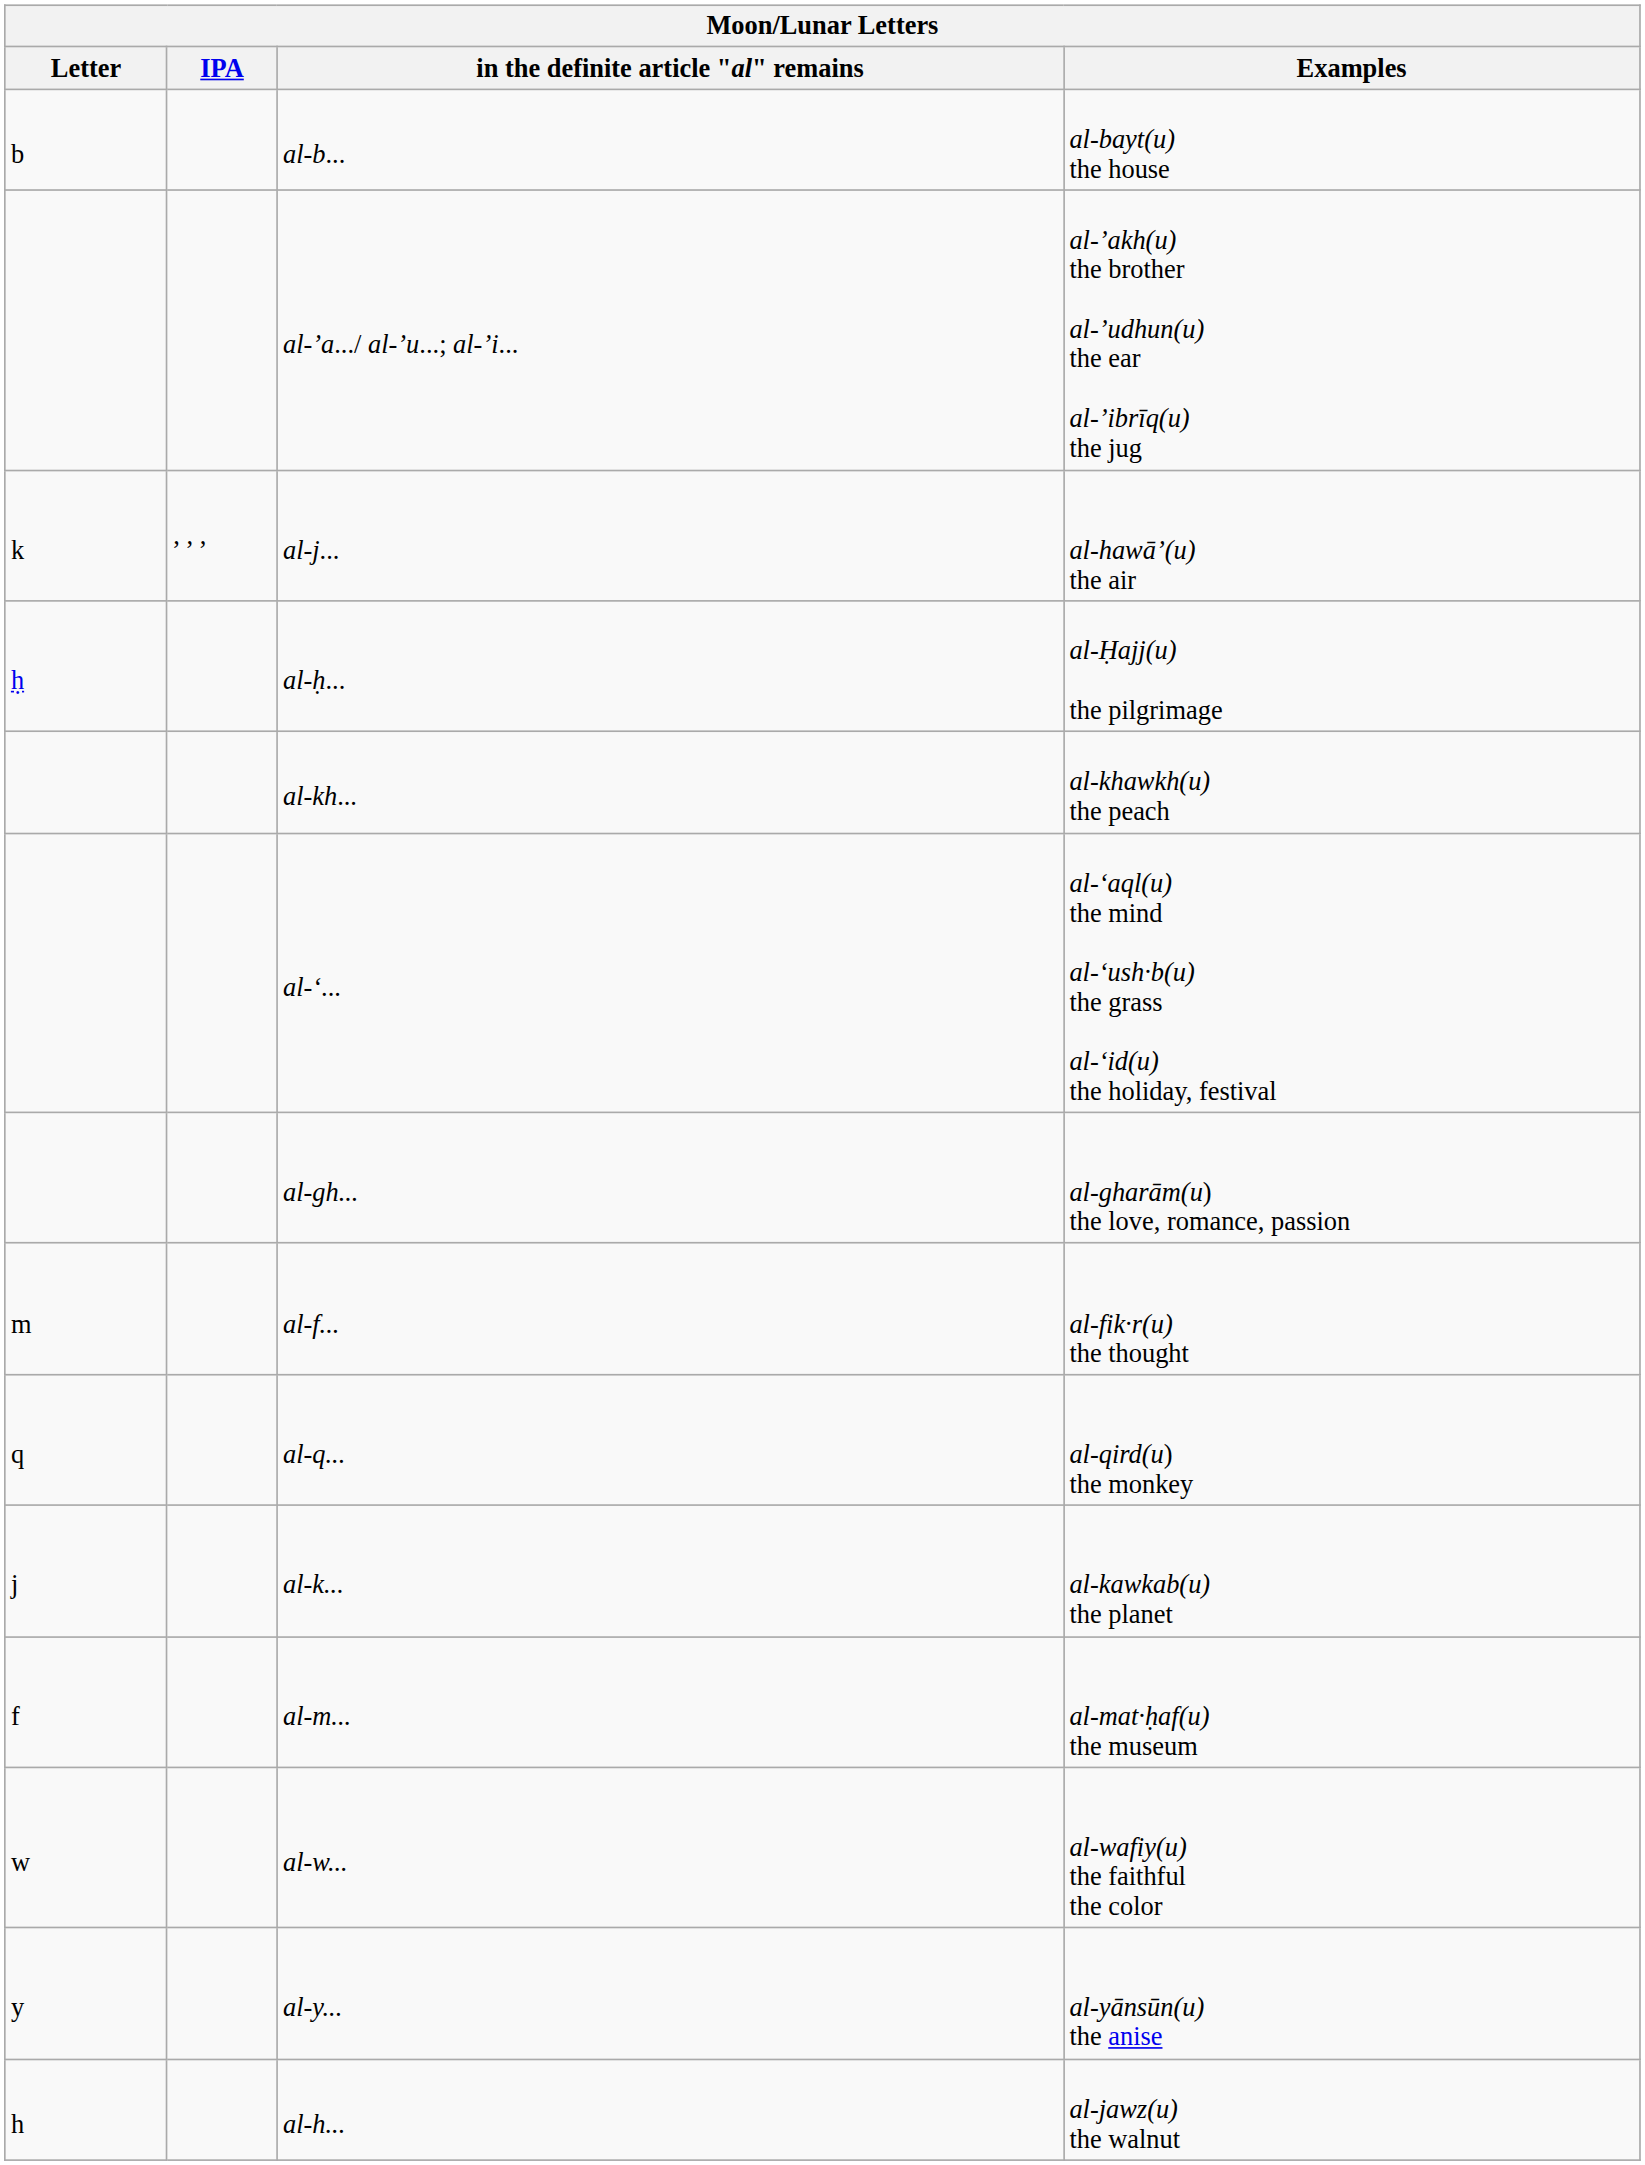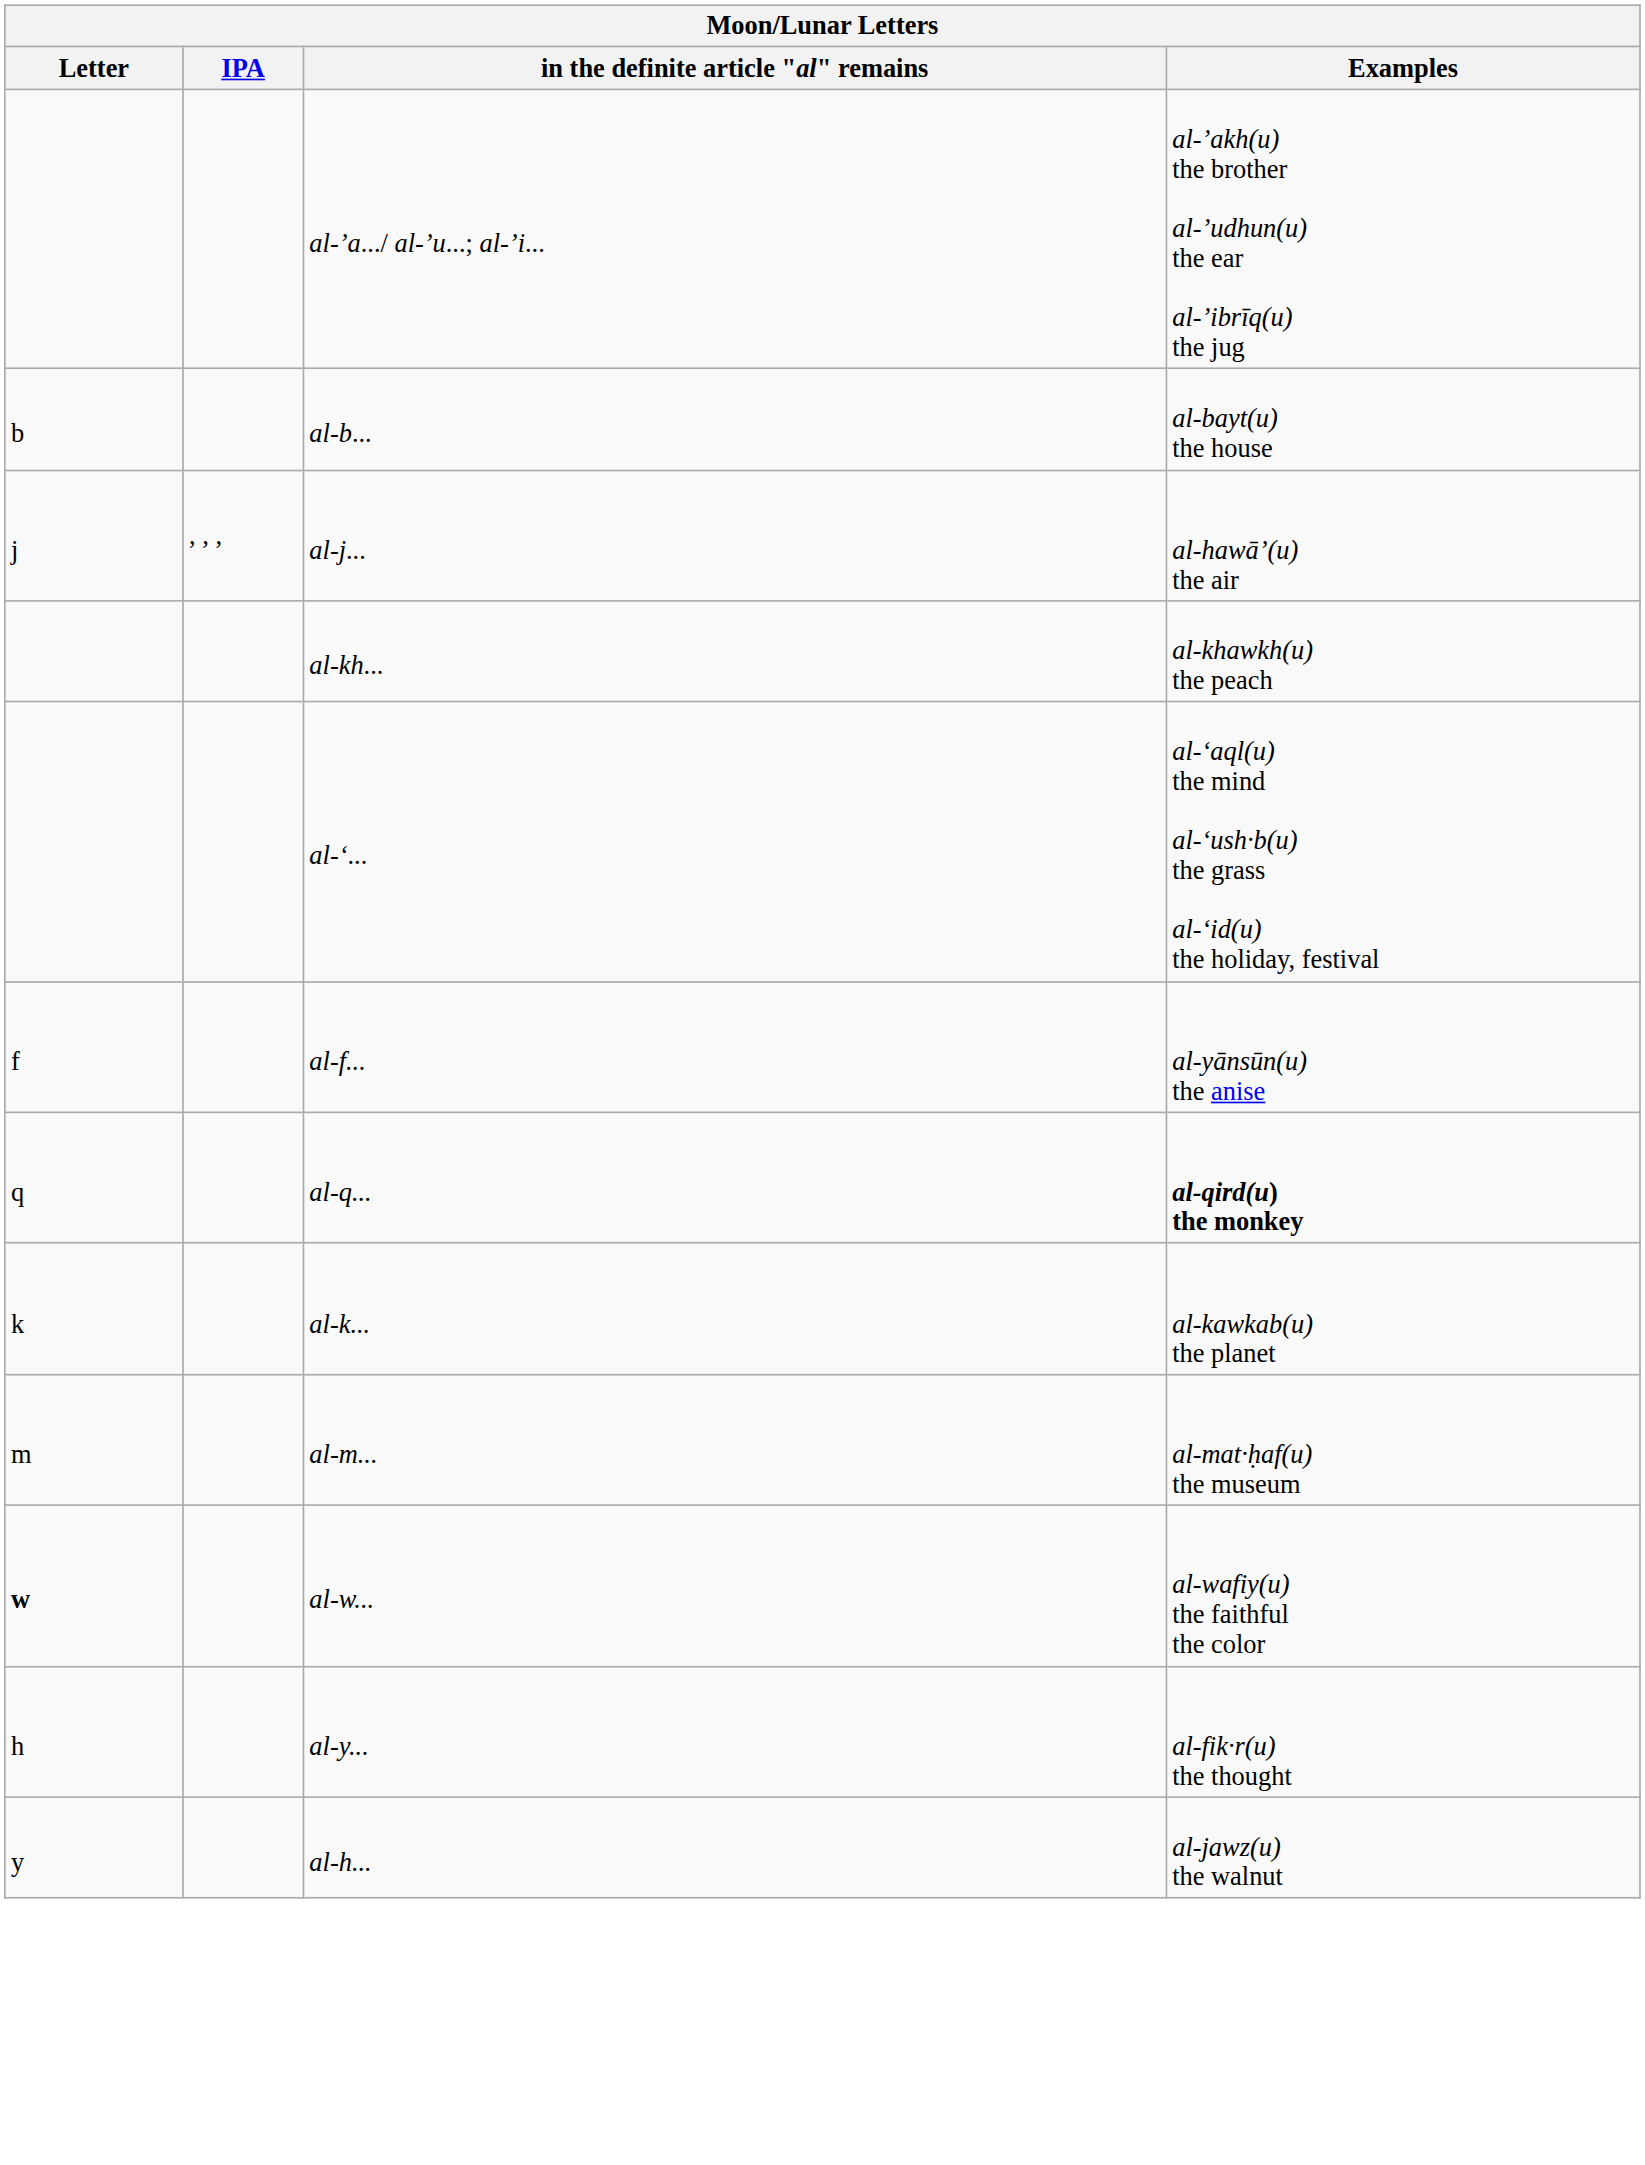rows swapped: al-’a.../ al-’u...; al-’i... <-> al-b...
al-j... | Letter: k -> j
- row: ḥ | al-ḥ... | al-Ḥajj(u) the pilgrimage
- row: al-gh... | al-gharām(u) the love, romance, passion
al-f... | Letter: m -> f
al-f... | Examples: al-fik·r(u) the thought -> al-yānsūn(u) the anise
al-q... | Examples: normal -> bold
al-k... | Letter: j -> k
al-m... | Letter: f -> m
al-w... | Letter: normal -> bold
al-y... | Letter: y -> h
al-y... | Examples: al-yānsūn(u) the anise -> al-fik·r(u) the thought
al-h... | Letter: h -> y
